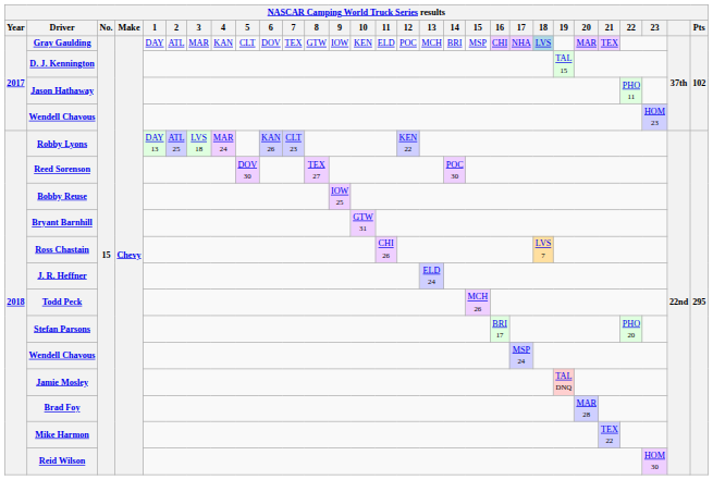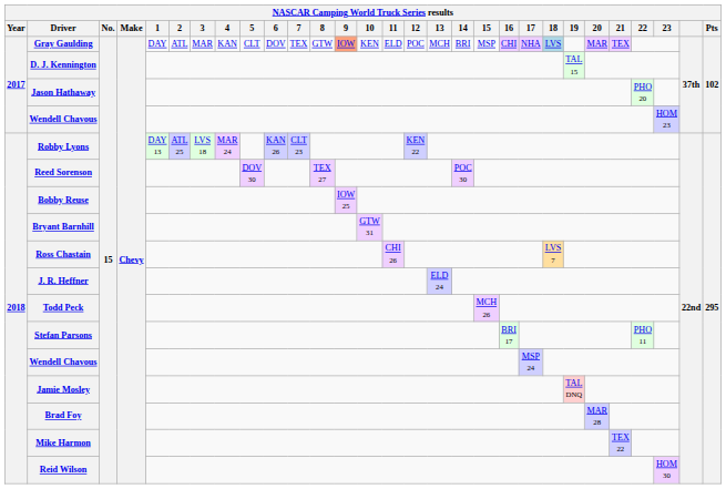Gray Gaulding | 9: no background -> lightsalmon background
Jason Hathaway | 22: PHO 11 -> PHO 20
Stefan Parsons | 22: PHO 20 -> PHO 11
